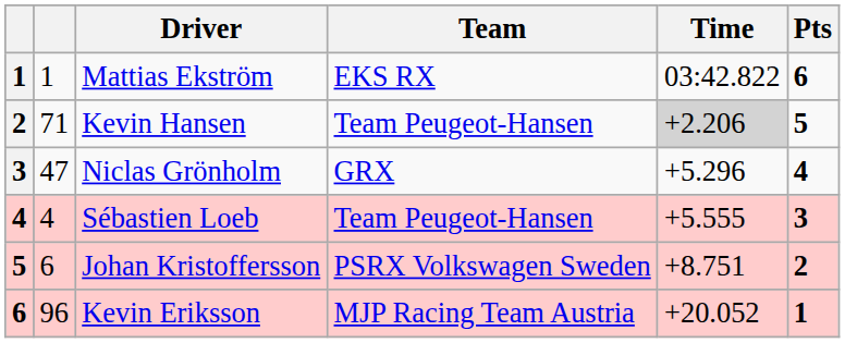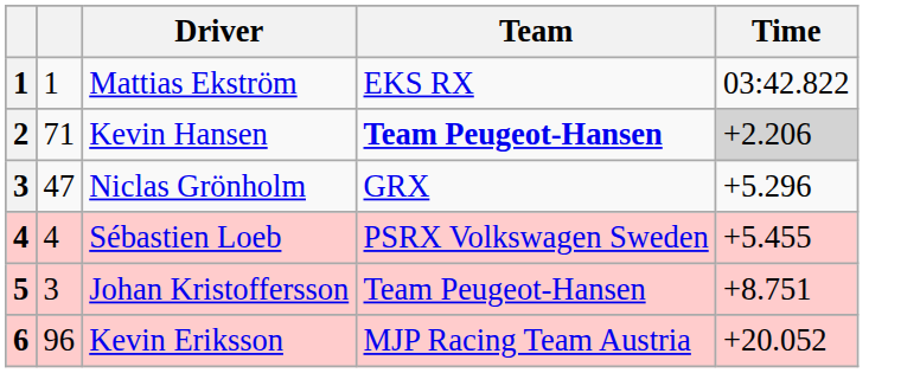- column: Pts | 6 | 5 | 4 | 3 | 2 | 1
Kevin Hansen | Team: normal -> bold
Sébastien Loeb | Team: Team Peugeot-Hansen -> PSRX Volkswagen Sweden
Sébastien Loeb | Time: +5.555 -> +5.455
Johan Kristoffersson | column 2: 6 -> 3
Johan Kristoffersson | Team: PSRX Volkswagen Sweden -> Team Peugeot-Hansen
